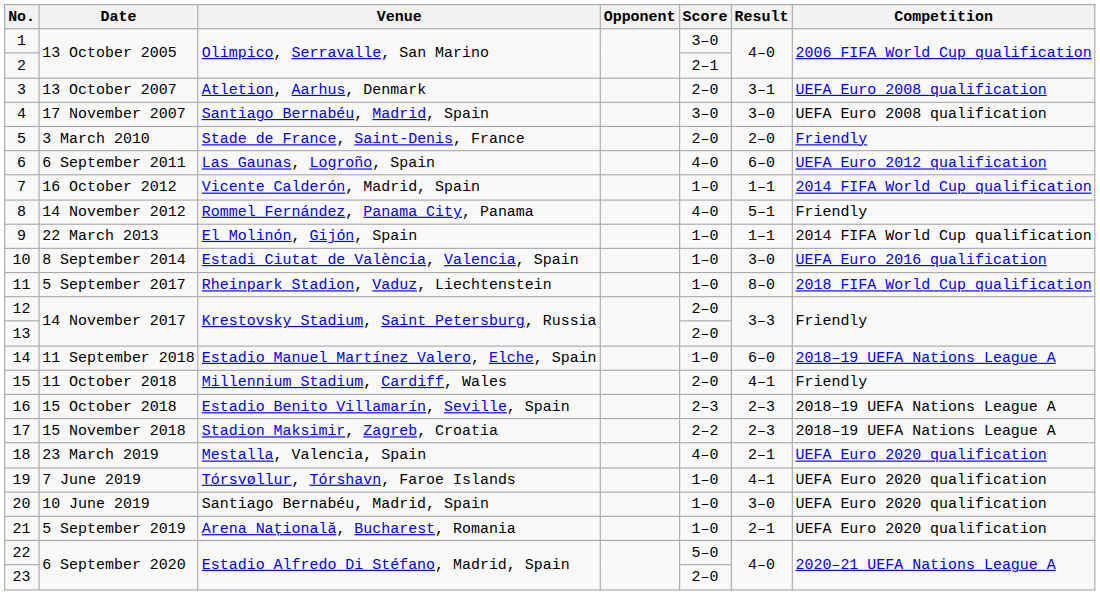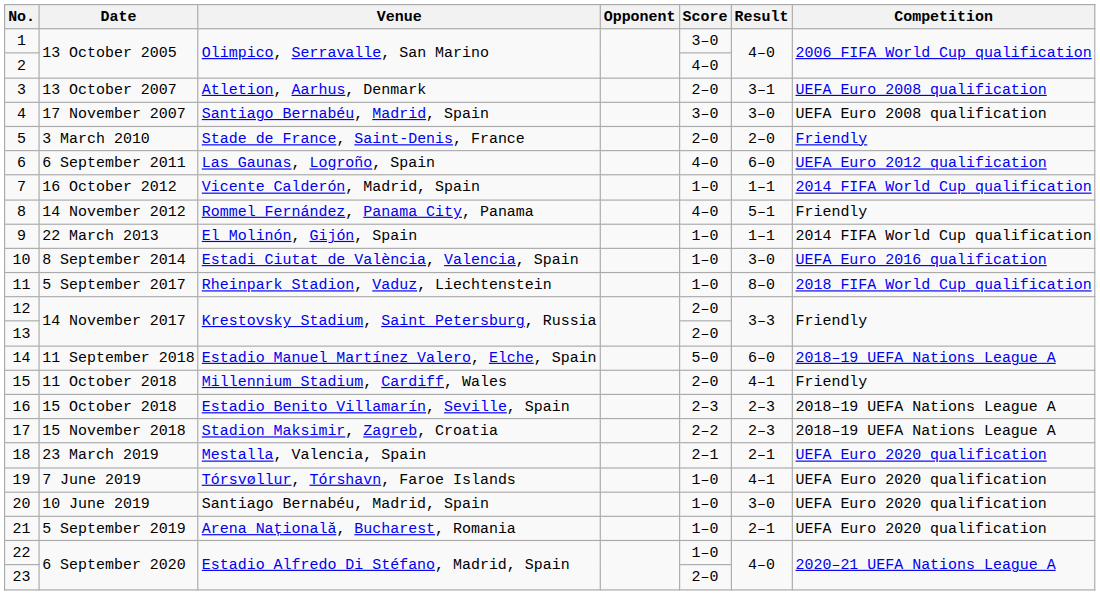2 | Score: 2–1 -> 4–0
14 | Score: 1–0 -> 5–0
18 | Score: 4–0 -> 2–1
22 | Score: 5–0 -> 1–0
